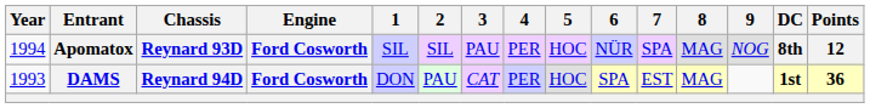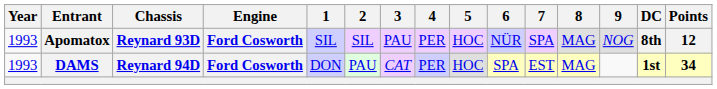Apomatox | Year: 1994 -> 1993
DAMS | Points: 36 -> 34
